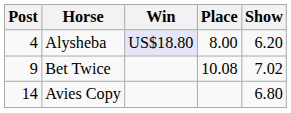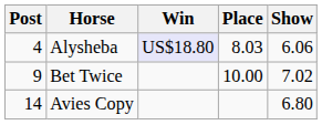Alysheba | Place: 8.00 -> 8.03
Alysheba | Show: 6.20 -> 6.06
Bet Twice | Place: 10.08 -> 10.00
